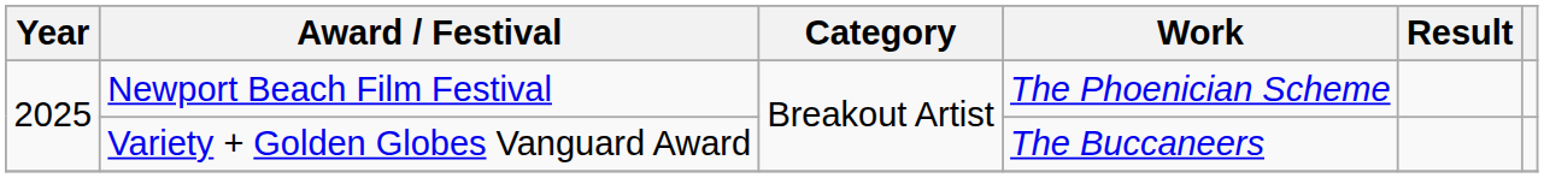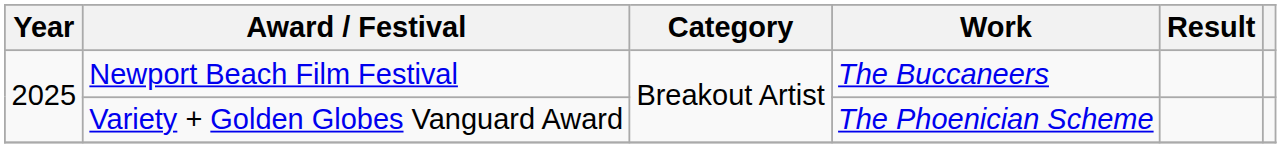Newport Beach Film Festival | Work: The Phoenician Scheme -> The Buccaneers
Variety + Golden Globes Vanguard Award | Work: The Buccaneers -> The Phoenician Scheme
